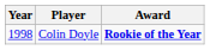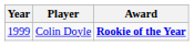Colin Doyle | Year: 1998 -> 1999
